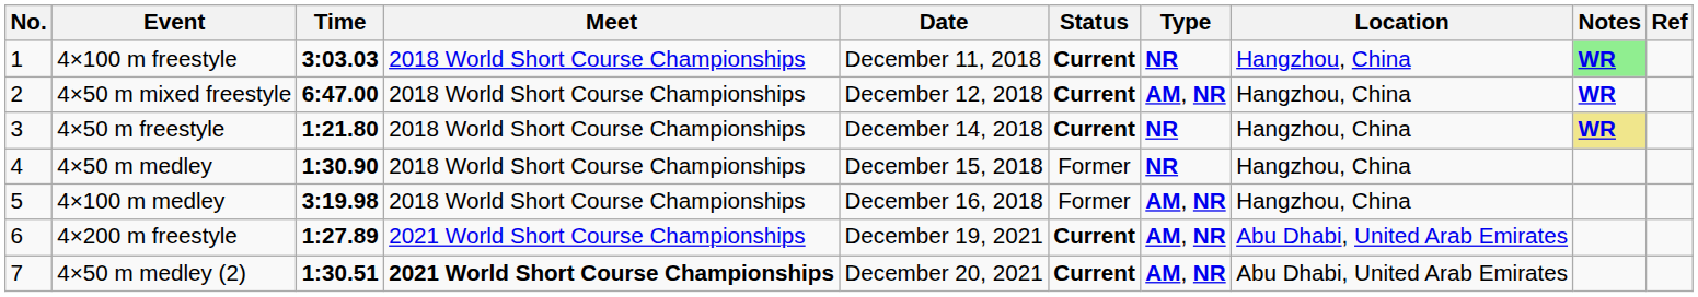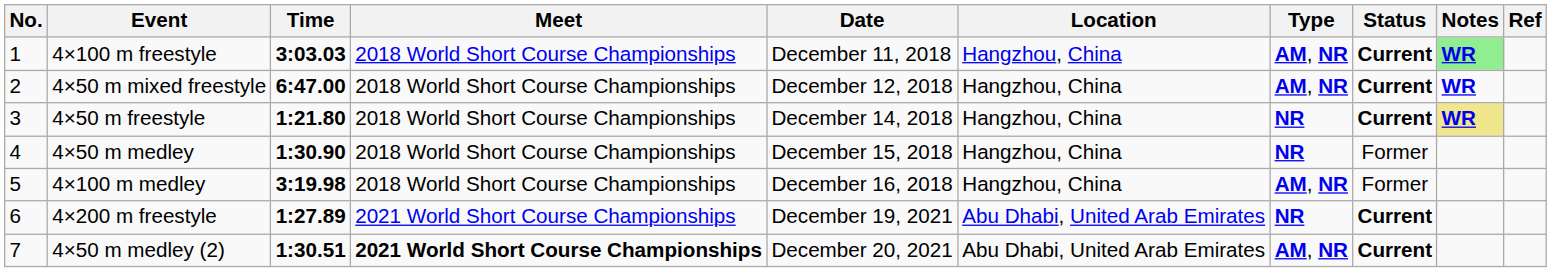columns swapped: Location <-> Status
4×100 m freestyle | Type: NR -> AM, NR
4×200 m freestyle | Type: AM, NR -> NR
